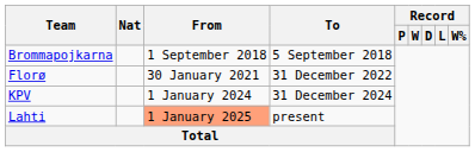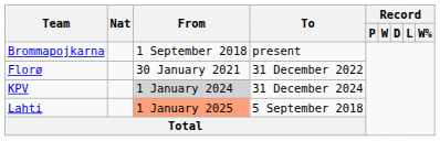Brommapojkarna | To: 5 September 2018 -> present
KPV | From: no background -> lightgrey background
Lahti | To: present -> 5 September 2018
